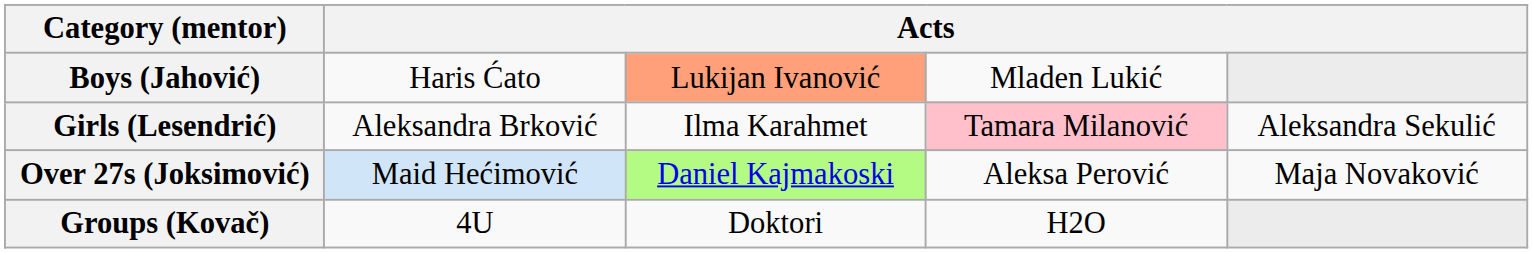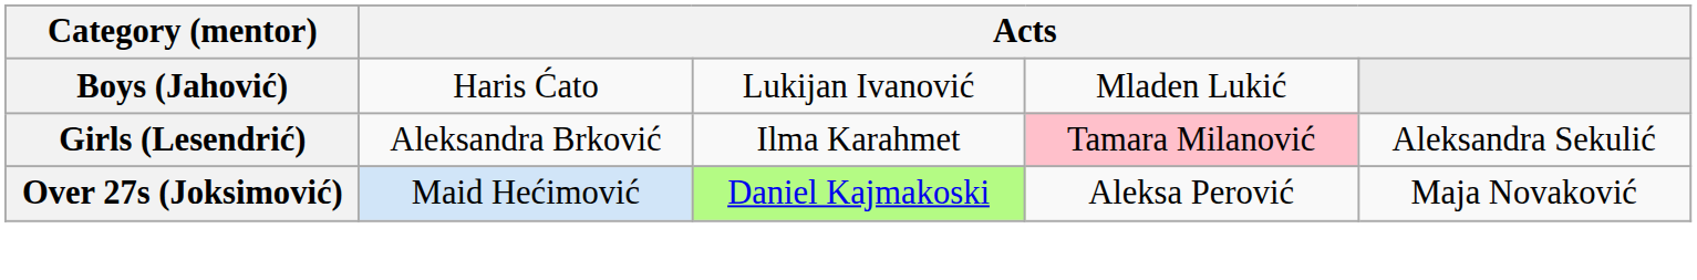Boys (Jahović) | column 3: lightsalmon background -> no background
- row: Groups (Kovač) | 4U | Doktori | H2O
